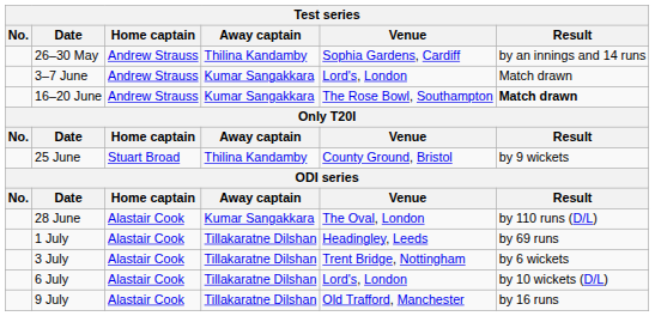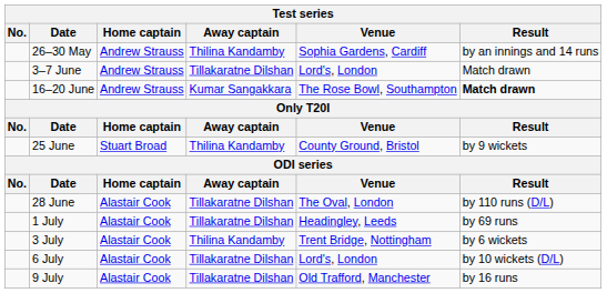3–7 June | Away captain: Kumar Sangakkara -> Tillakaratne Dilshan
28 June | Away captain: Kumar Sangakkara -> Tillakaratne Dilshan
3 July | Away captain: Tillakaratne Dilshan -> Thilina Kandamby
